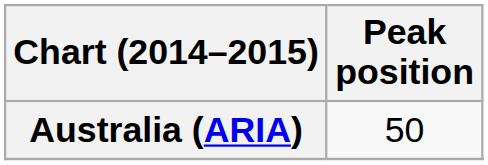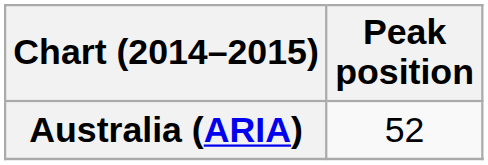Australia (ARIA) | Peak position: 50 -> 52
